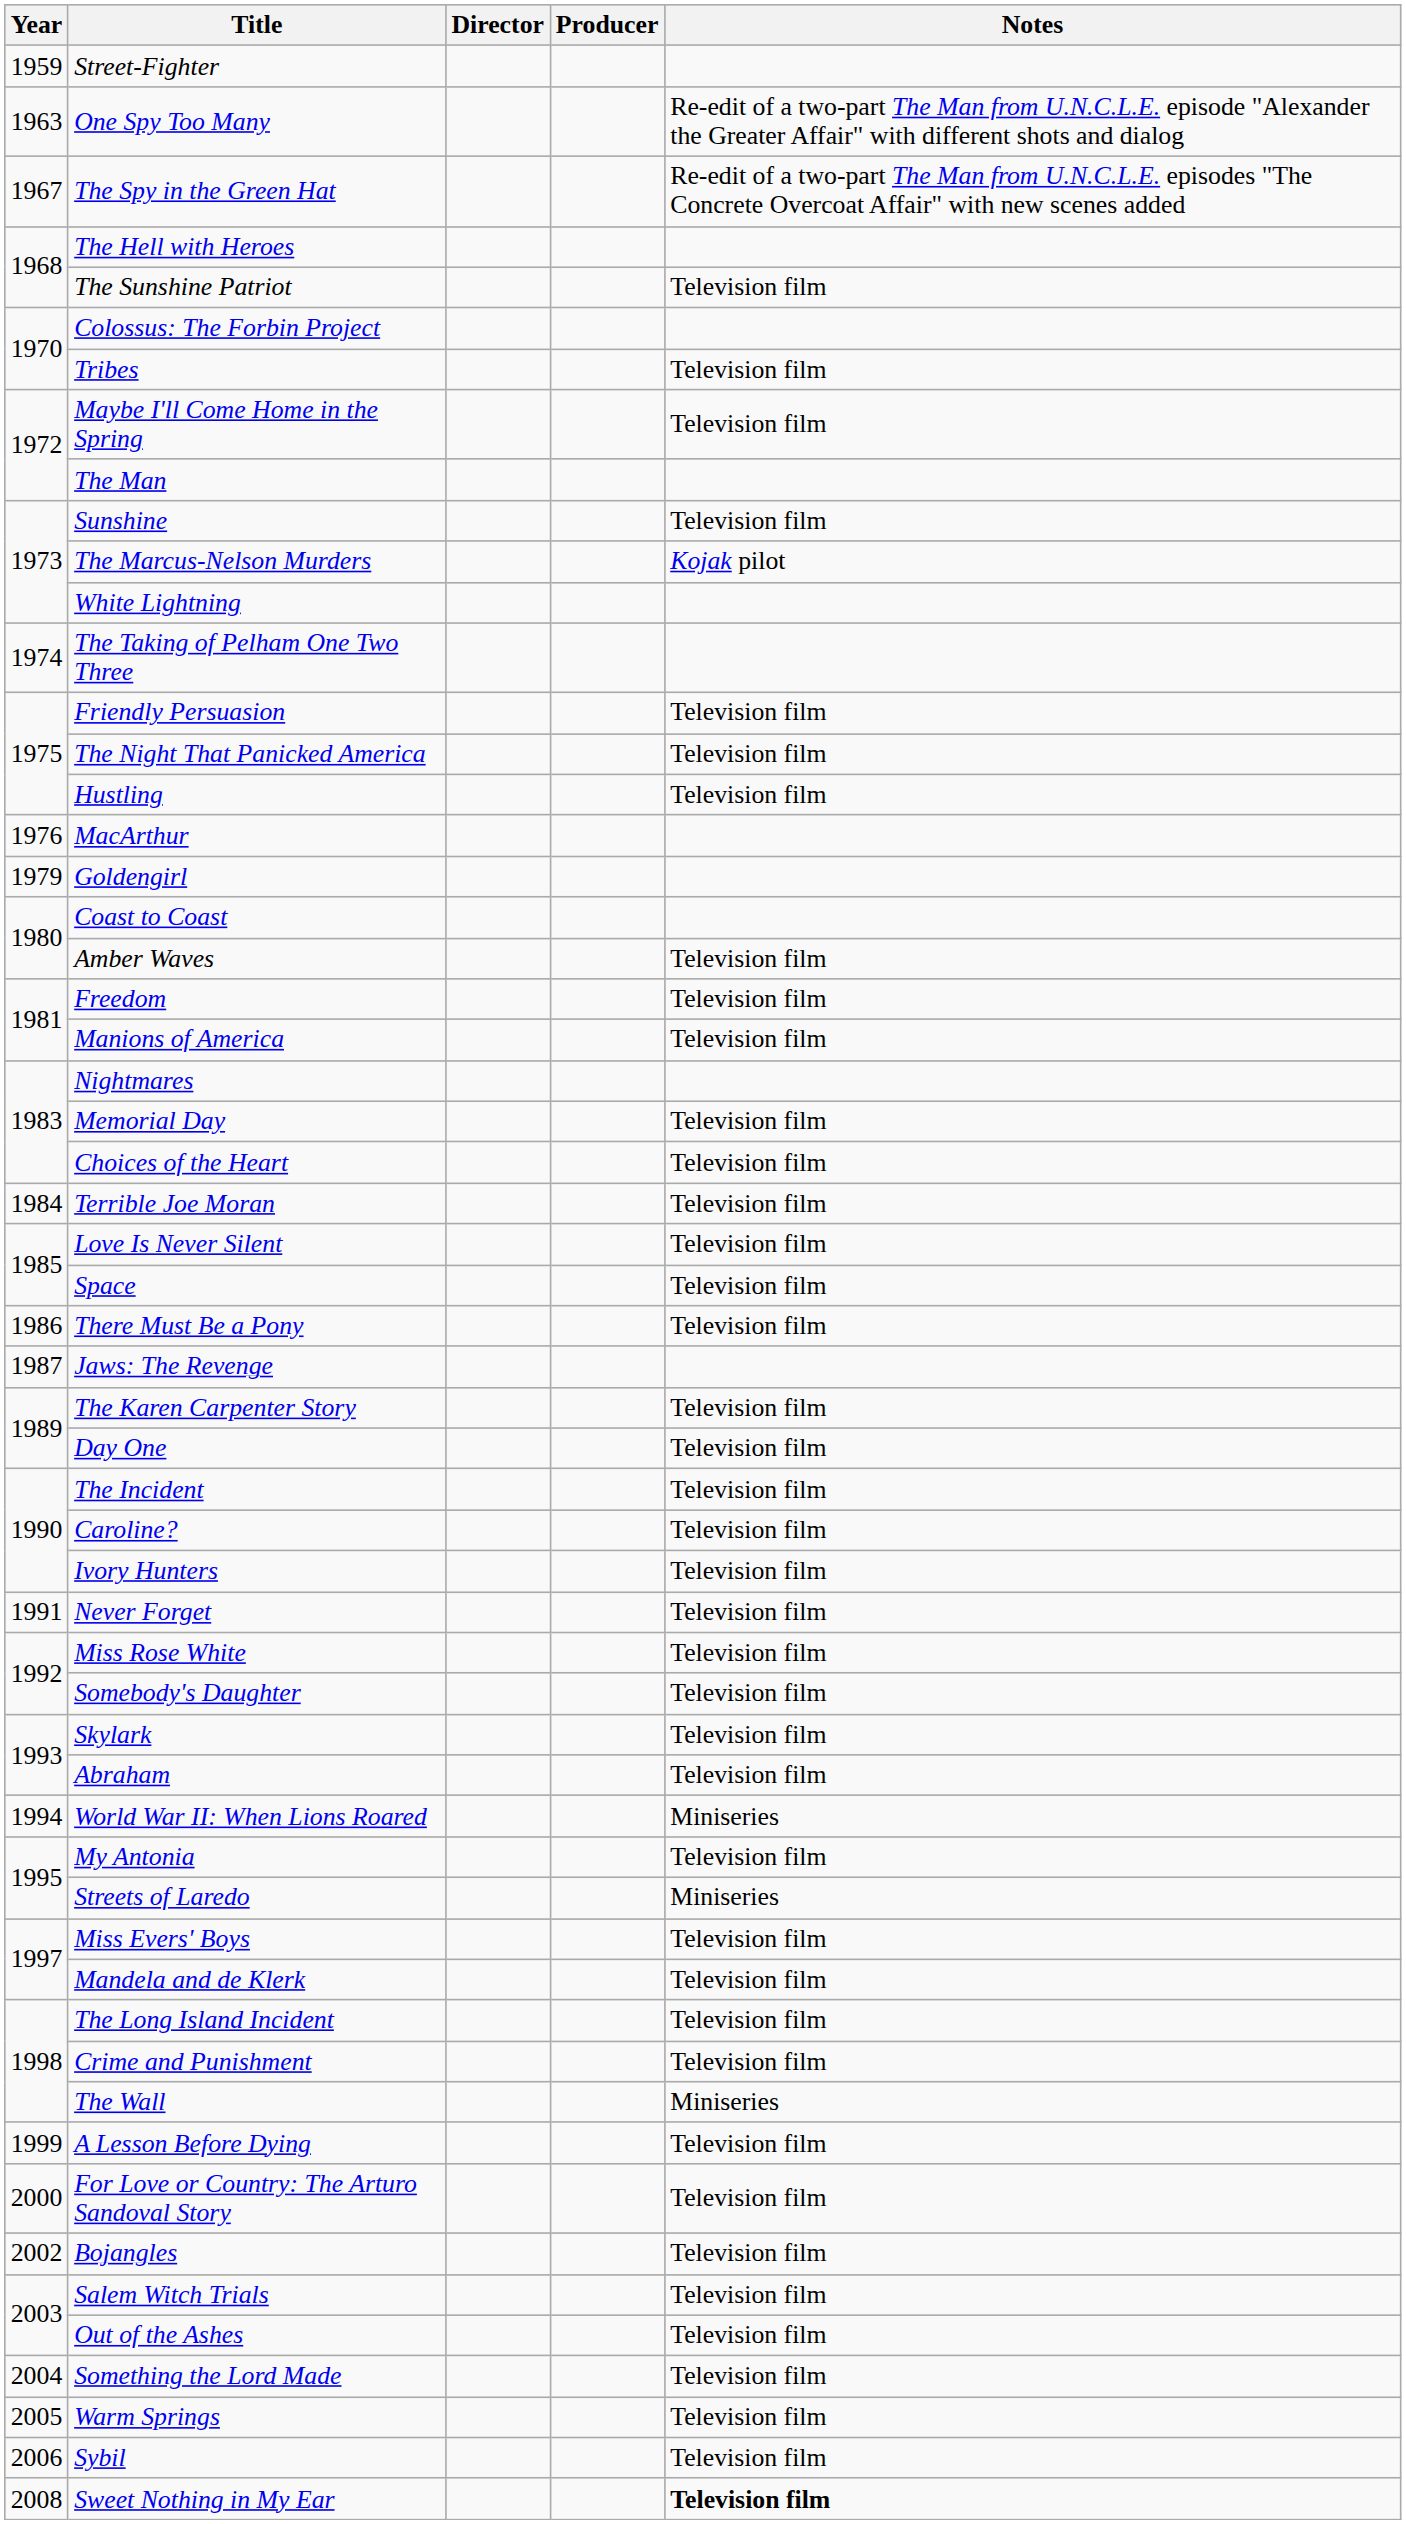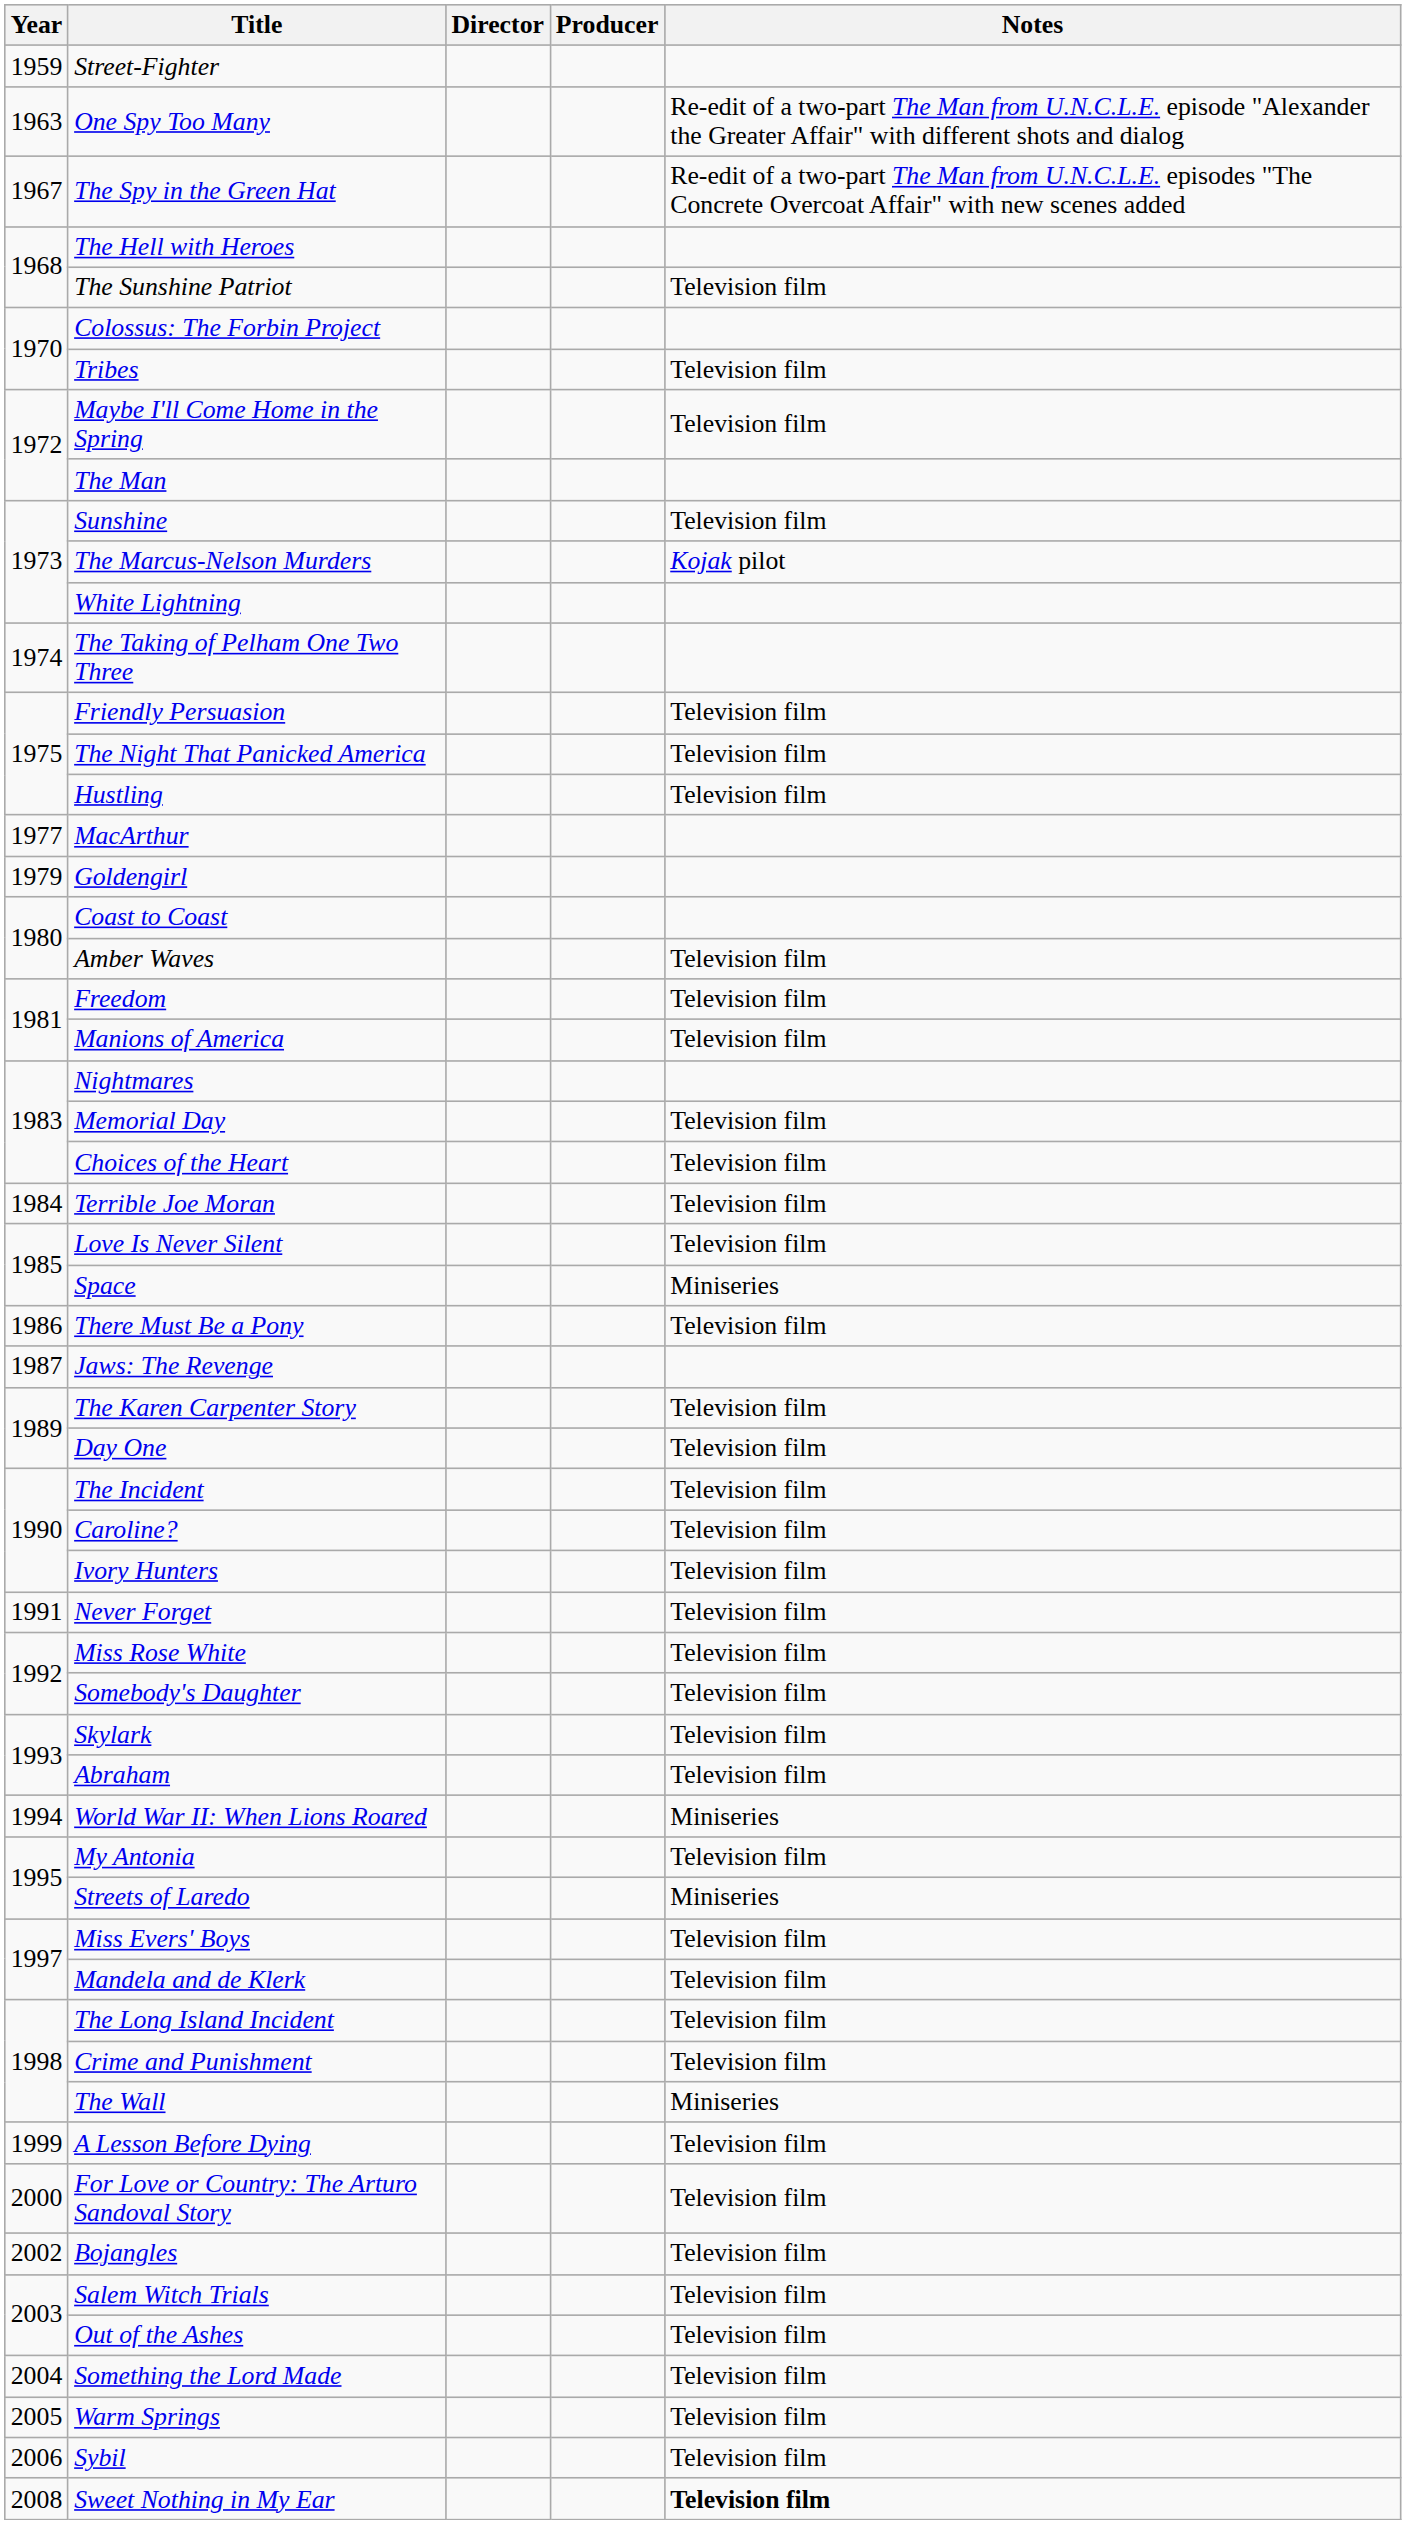MacArthur | Year: 1976 -> 1977
Space | Notes: Television film -> Miniseries
